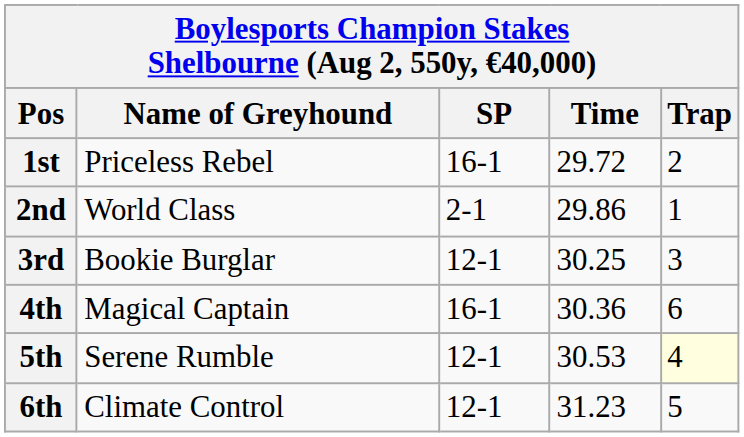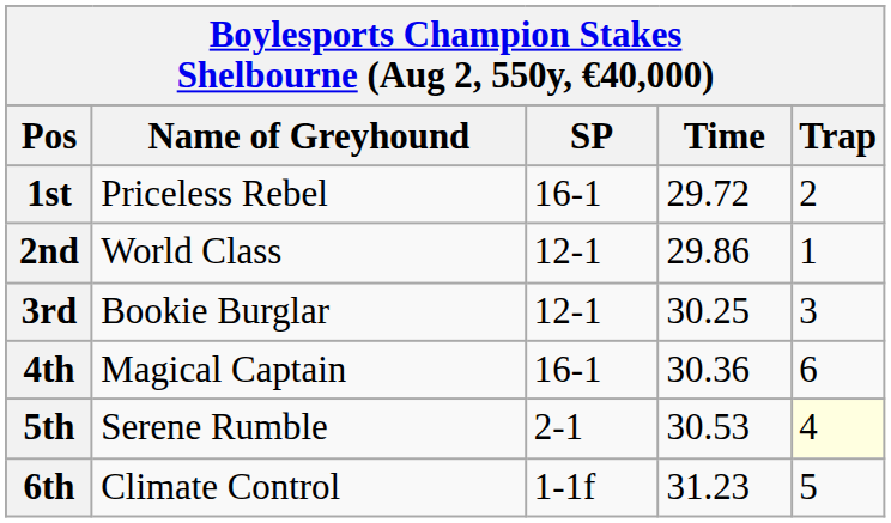2nd | SP: 2-1 -> 12-1
5th | SP: 12-1 -> 2-1
6th | SP: 12-1 -> 1-1f
